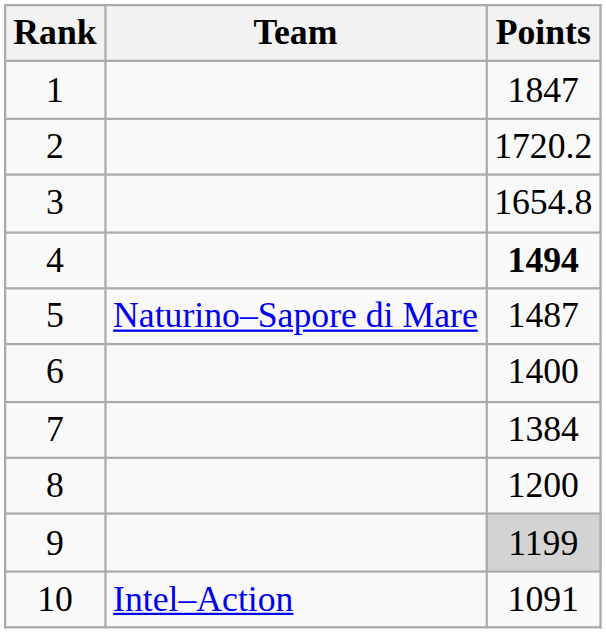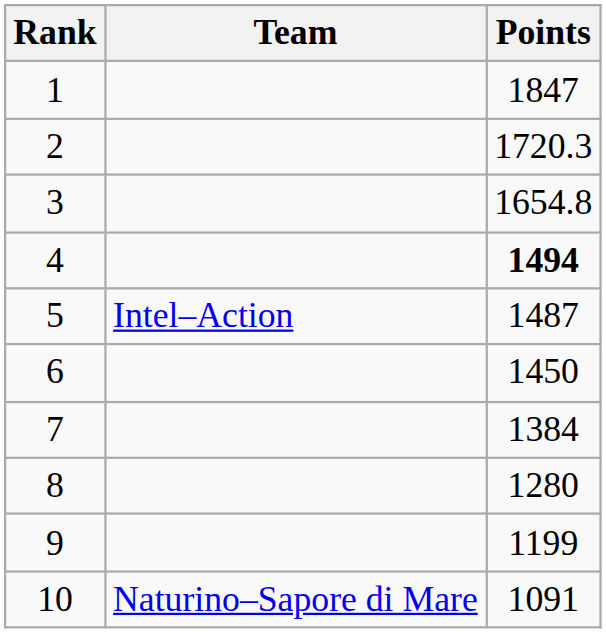2 | Points: 1720.2 -> 1720.3
5 | Team: Naturino–Sapore di Mare -> Intel–Action
6 | Points: 1400 -> 1450
8 | Points: 1200 -> 1280
9 | Points: lightgrey background -> no background
10 | Team: Intel–Action -> Naturino–Sapore di Mare
